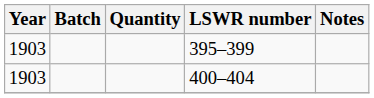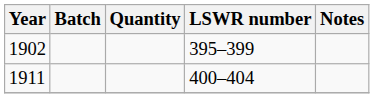395–399 | Year: 1903 -> 1902
400–404 | Year: 1903 -> 1911
